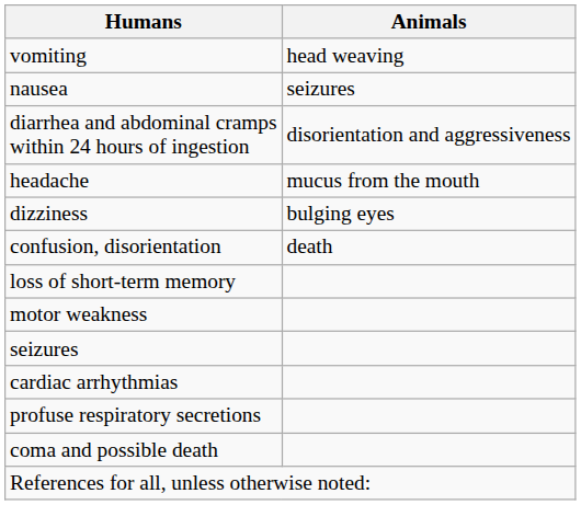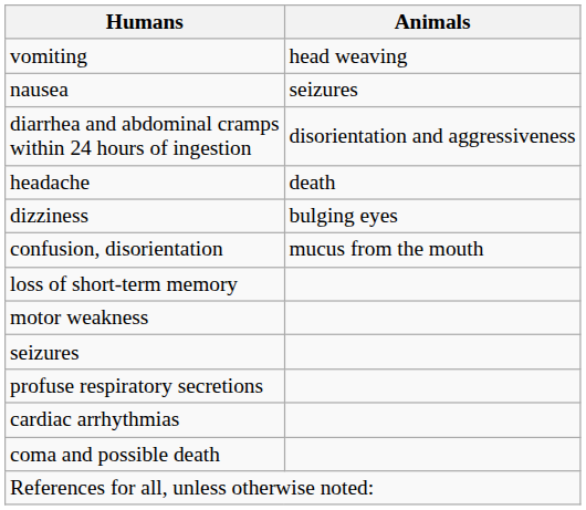headache | Animals: mucus from the mouth -> death
confusion, disorientation | Animals: death -> mucus from the mouth
rows swapped: profuse respiratory secretions <-> cardiac arrhythmias
